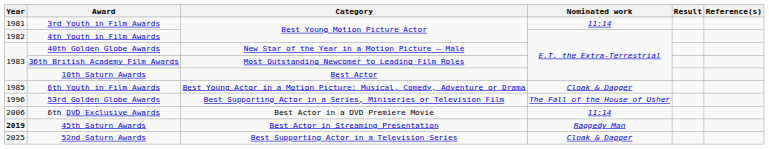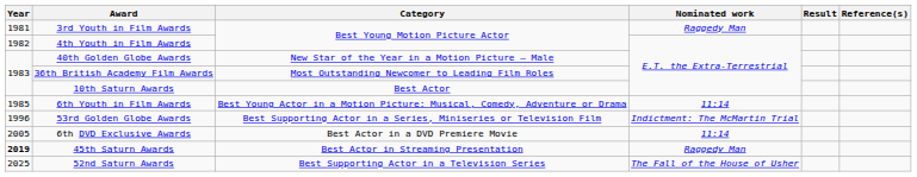3rd Youth in Film Awards | Nominated work: 11:14 -> Raggedy Man
6th Youth in Film Awards | Nominated work: Cloak & Dagger -> 11:14
53rd Golden Globe Awards | Nominated work: The Fall of the House of Usher -> Indictment: The McMartin Trial
6th DVD Exclusive Awards | Year: 2006 -> 2005
52nd Saturn Awards | Nominated work: Cloak & Dagger -> The Fall of the House of Usher
